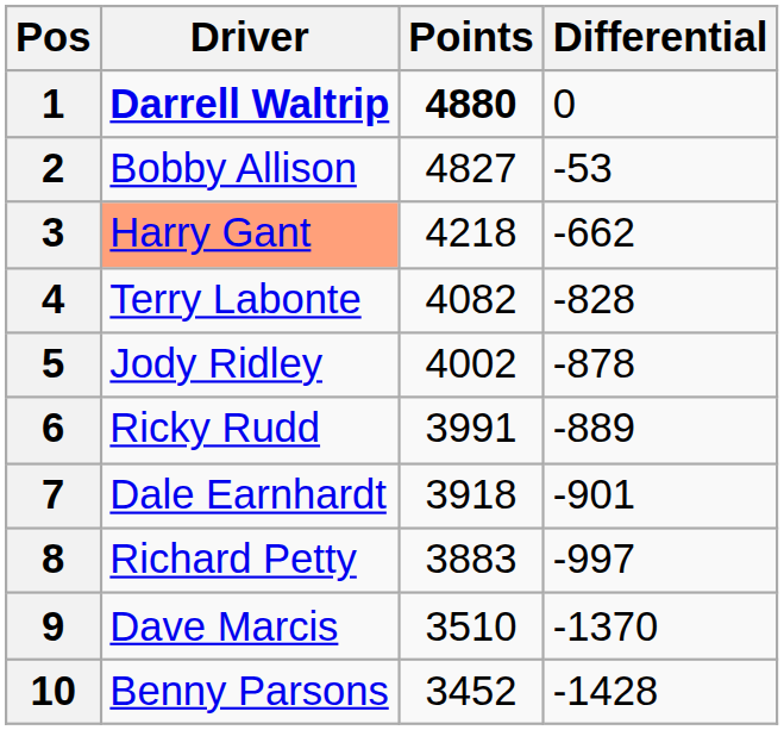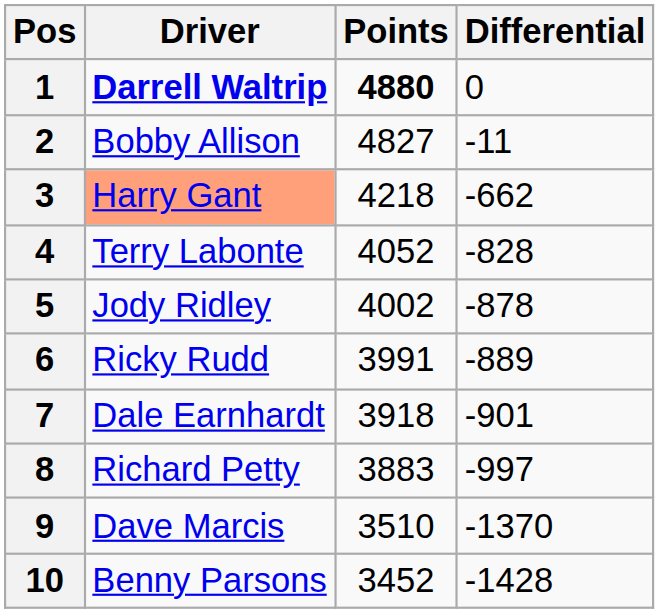2 | Differential: -53 -> -11
4 | Points: 4082 -> 4052
